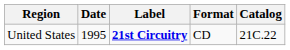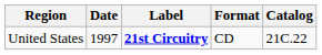United States | Date: 1995 -> 1997
